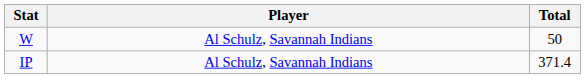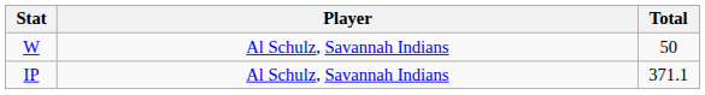IP | Total: 371.4 -> 371.1
